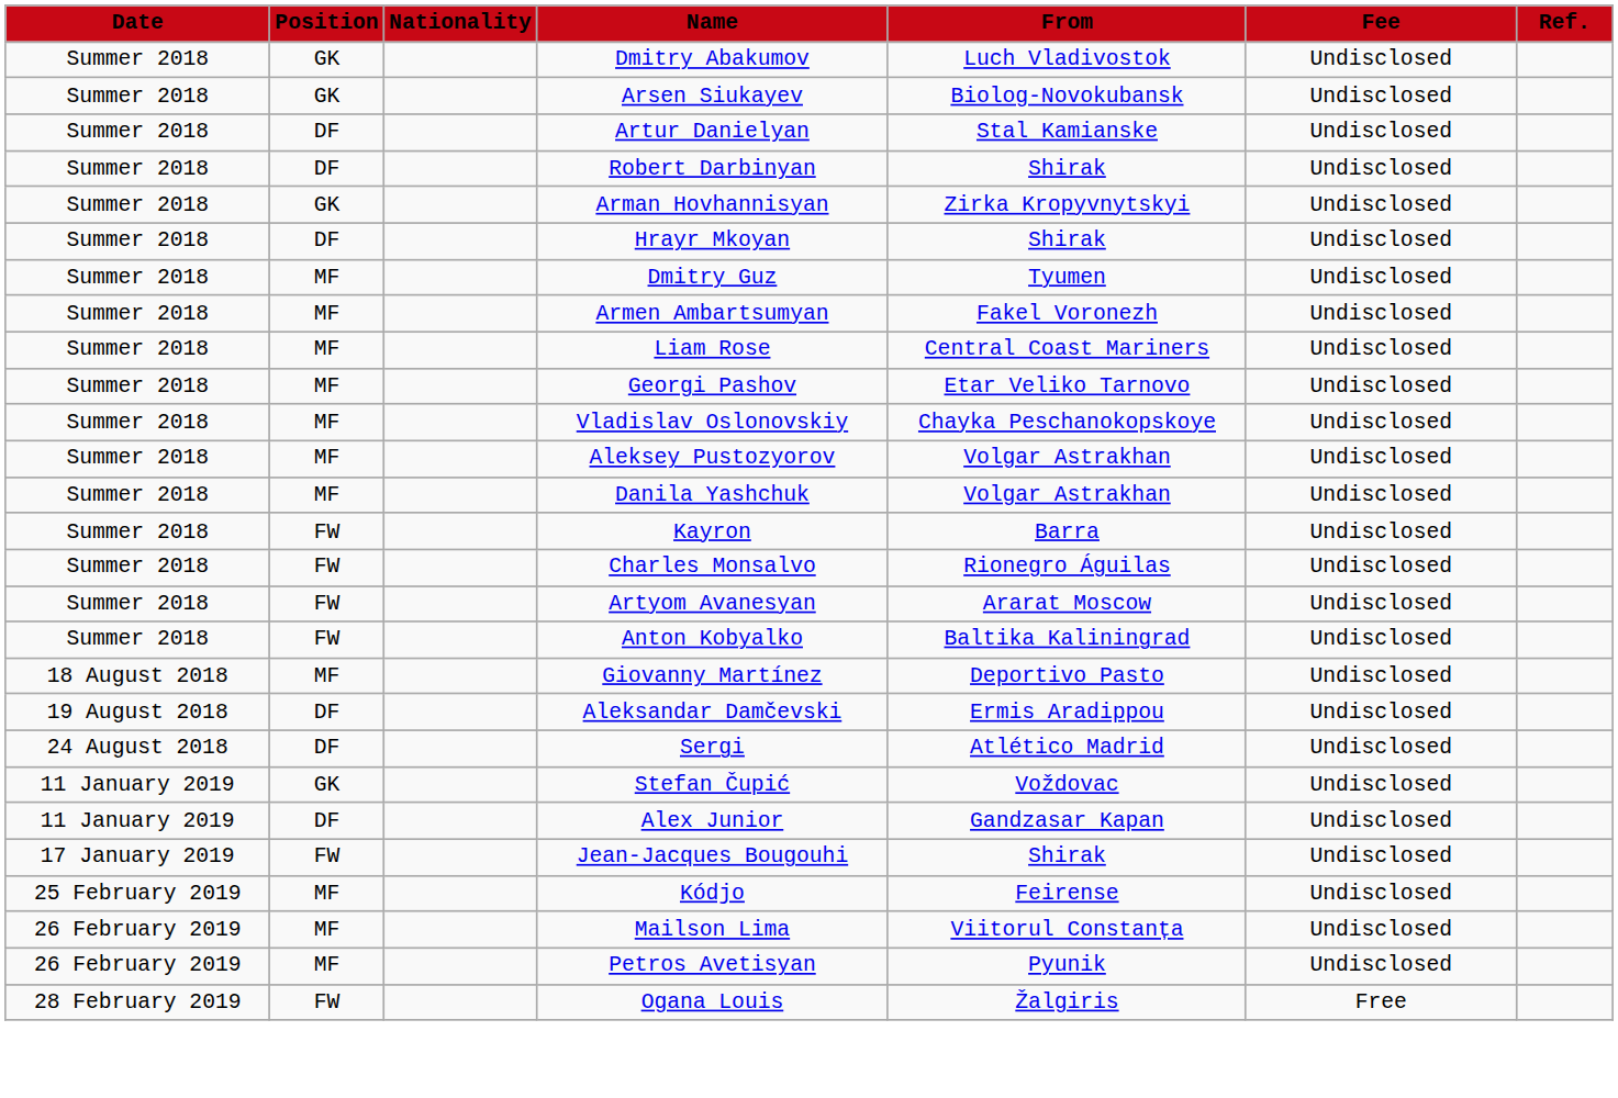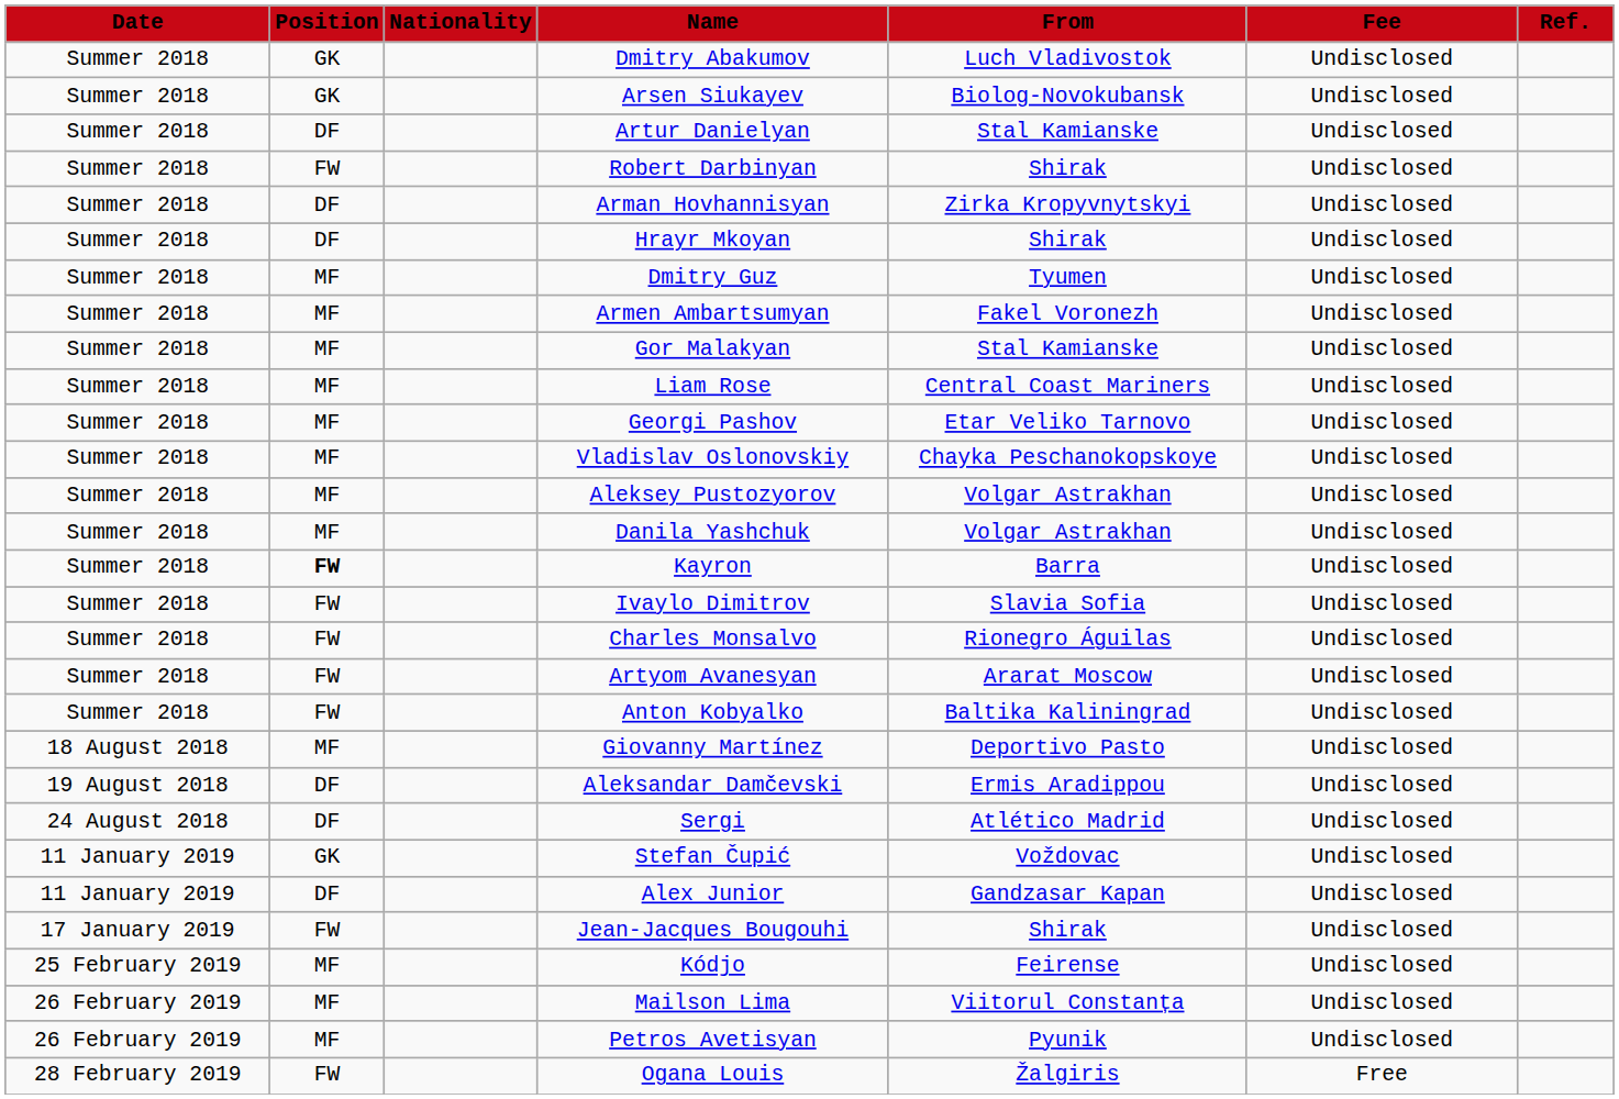Robert Darbinyan | Position: DF -> FW
Arman Hovhannisyan | Position: GK -> DF
+ row: Summer 2018 | MF | Gor Malakyan | Stal Kamianske | Undisclosed
Kayron | Position: normal -> bold
+ row: Summer 2018 | FW | Ivaylo Dimitrov | Slavia Sofia | Undisclosed
